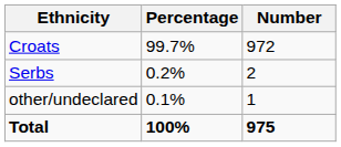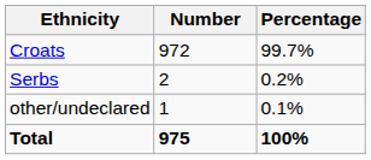columns swapped: Number <-> Percentage
